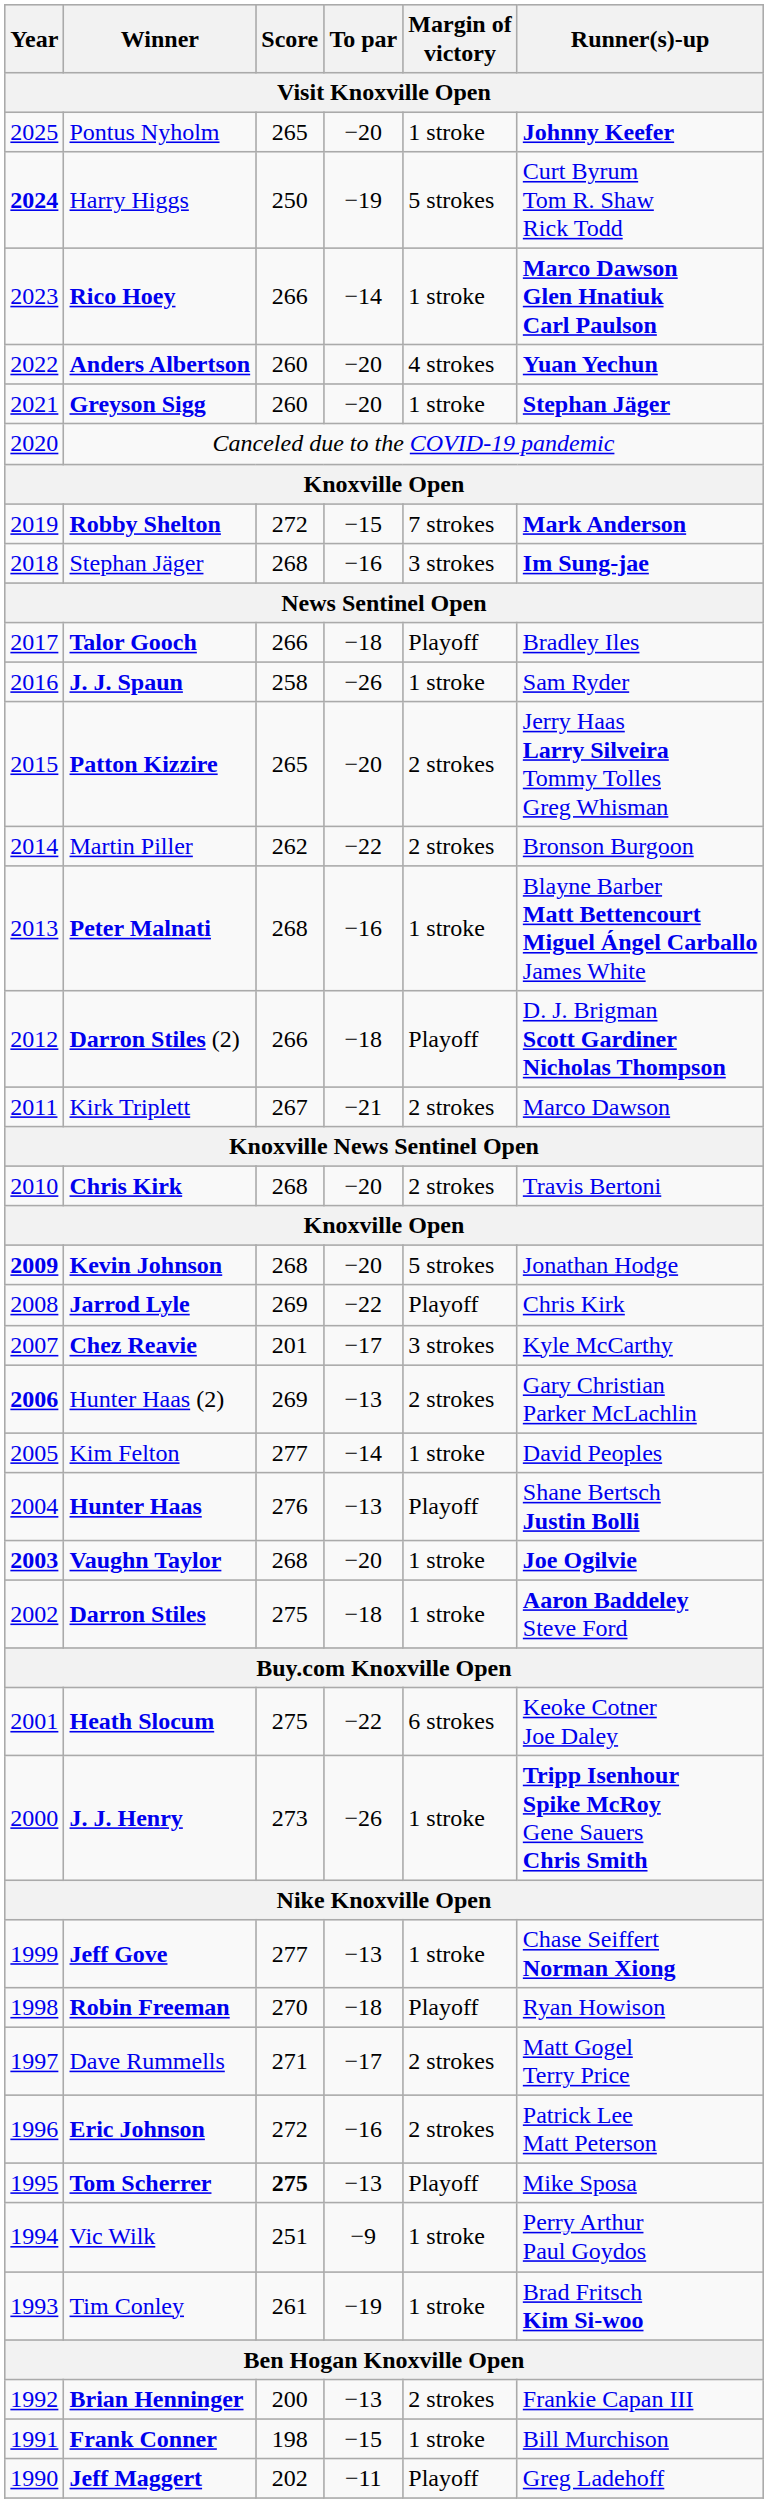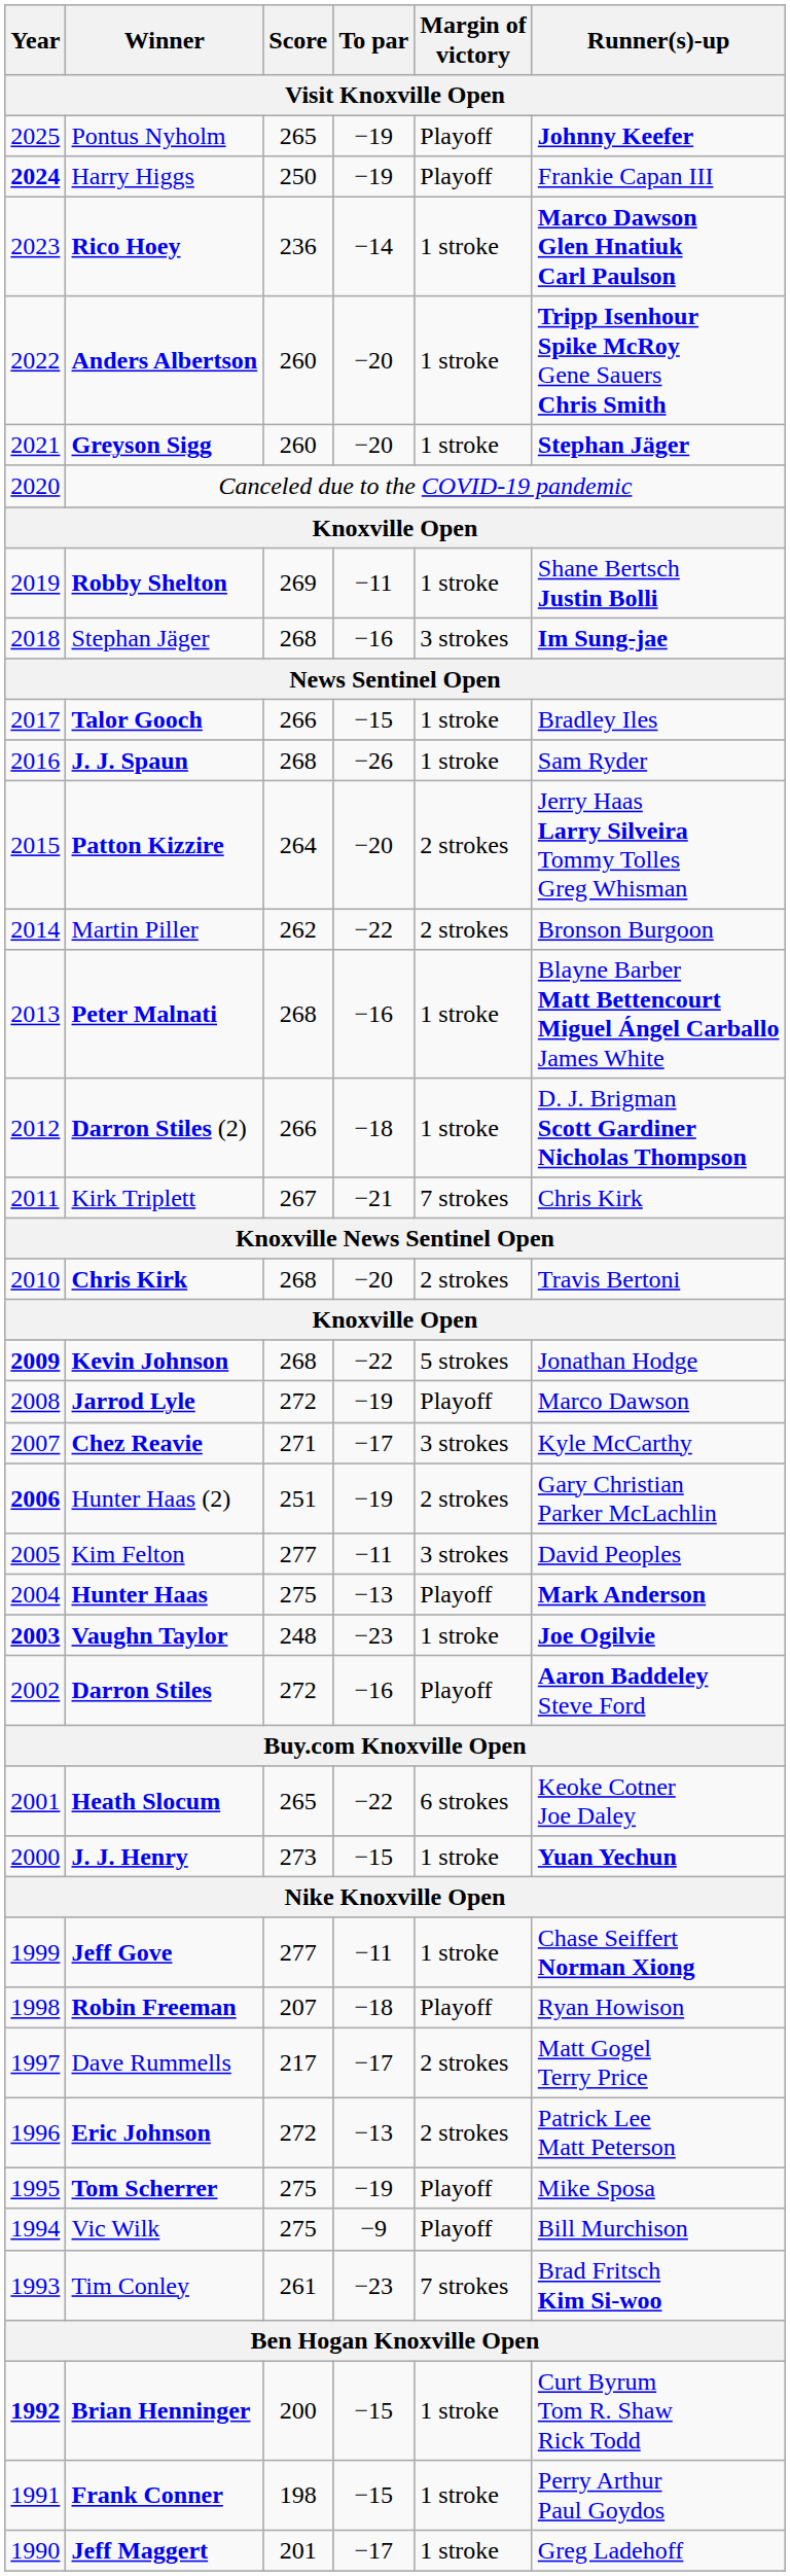Pontus Nyholm | To par: −20 -> −19
Pontus Nyholm | Margin of victory: 1 stroke -> Playoff
Harry Higgs | Margin of victory: 5 strokes -> Playoff
Harry Higgs | Runner(s)-up: Curt Byrum Tom R. Shaw Rick Todd -> Frankie Capan III
Rico Hoey | Score: 266 -> 236
Anders Albertson | Margin of victory: 4 strokes -> 1 stroke
Anders Albertson | Runner(s)-up: Yuan Yechun -> Tripp Isenhour Spike McRoy Gene Sauers Chris Smith
Robby Shelton | Score: 272 -> 269
Robby Shelton | To par: −15 -> −11
Robby Shelton | Margin of victory: 7 strokes -> 1 stroke
Robby Shelton | Runner(s)-up: Mark Anderson -> Shane Bertsch Justin Bolli
Talor Gooch | To par: −18 -> −15
Talor Gooch | Margin of victory: Playoff -> 1 stroke
J. J. Spaun | Score: 258 -> 268
Patton Kizzire | Score: 265 -> 264
Darron Stiles (2) | Margin of victory: Playoff -> 1 stroke
Kirk Triplett | Margin of victory: 2 strokes -> 7 strokes
Kirk Triplett | Runner(s)-up: Marco Dawson -> Chris Kirk
Kevin Johnson | To par: −20 -> −22
Jarrod Lyle | Score: 269 -> 272
Jarrod Lyle | To par: −22 -> −19
Jarrod Lyle | Runner(s)-up: Chris Kirk -> Marco Dawson
Chez Reavie | Score: 201 -> 271
Hunter Haas (2) | Score: 269 -> 251
Hunter Haas (2) | To par: −13 -> −19
Kim Felton | To par: −14 -> −11
Kim Felton | Margin of victory: 1 stroke -> 3 strokes
Hunter Haas | Score: 276 -> 275
Hunter Haas | Runner(s)-up: Shane Bertsch Justin Bolli -> Mark Anderson
Vaughn Taylor | Score: 268 -> 248
Vaughn Taylor | To par: −20 -> −23
Darron Stiles | Score: 275 -> 272
Darron Stiles | To par: −18 -> −16
Darron Stiles | Margin of victory: 1 stroke -> Playoff
Heath Slocum | Score: 275 -> 265
J. J. Henry | To par: −26 -> −15
J. J. Henry | Runner(s)-up: Tripp Isenhour Spike McRoy Gene Sauers Chris Smith -> Yuan Yechun
Jeff Gove | To par: −13 -> −11
Robin Freeman | Score: 270 -> 207
Dave Rummells | Score: 271 -> 217
Eric Johnson | To par: −16 -> −13
Tom Scherrer | Score: bold -> normal
Tom Scherrer | To par: −13 -> −19
Vic Wilk | Score: 251 -> 275
Vic Wilk | Margin of victory: 1 stroke -> Playoff
Vic Wilk | Runner(s)-up: Perry Arthur Paul Goydos -> Bill Murchison
Tim Conley | To par: −19 -> −23
Tim Conley | Margin of victory: 1 stroke -> 7 strokes
Brian Henninger | Year: normal -> bold
Brian Henninger | To par: −13 -> −15
Brian Henninger | Margin of victory: 2 strokes -> 1 stroke
Brian Henninger | Runner(s)-up: Frankie Capan III -> Curt Byrum Tom R. Shaw Rick Todd
Frank Conner | Runner(s)-up: Bill Murchison -> Perry Arthur Paul Goydos
Jeff Maggert | Score: 202 -> 201
Jeff Maggert | To par: −11 -> −17
Jeff Maggert | Margin of victory: Playoff -> 1 stroke
